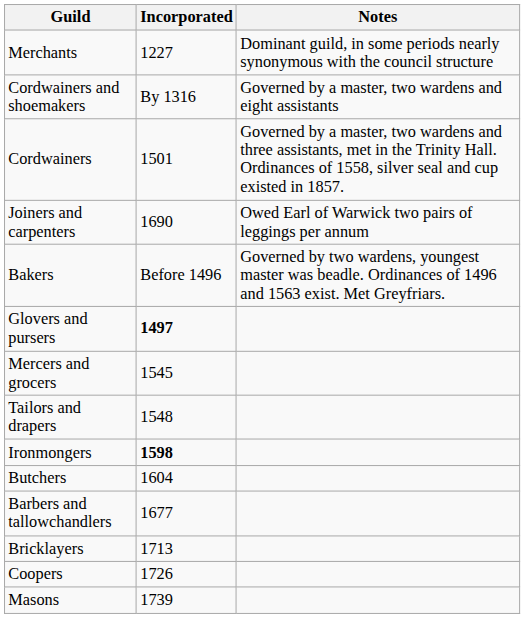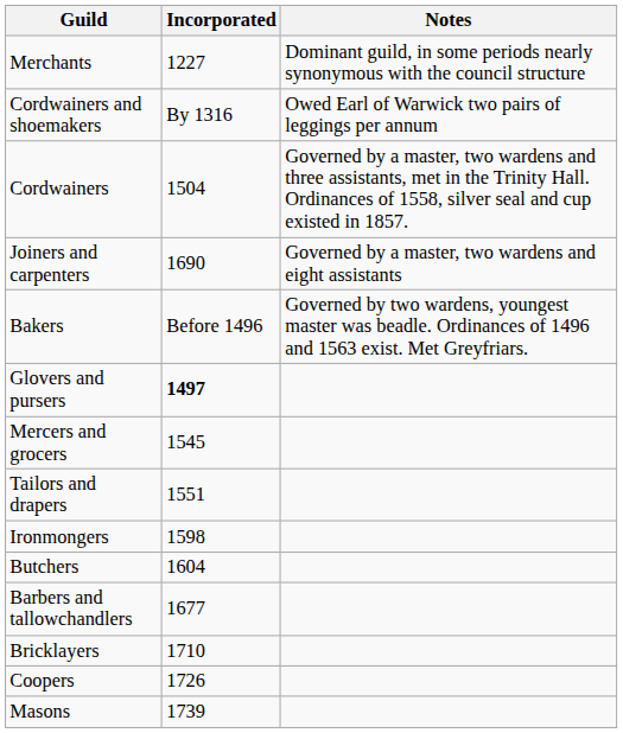Cordwainers and shoemakers | Notes: Governed by a master, two wardens and eight assistants -> Owed Earl of Warwick two pairs of leggings per annum
Cordwainers | Incorporated: 1501 -> 1504
Joiners and carpenters | Notes: Owed Earl of Warwick two pairs of leggings per annum -> Governed by a master, two wardens and eight assistants
Tailors and drapers | Incorporated: 1548 -> 1551
Ironmongers | Incorporated: bold -> normal
Bricklayers | Incorporated: 1713 -> 1710
